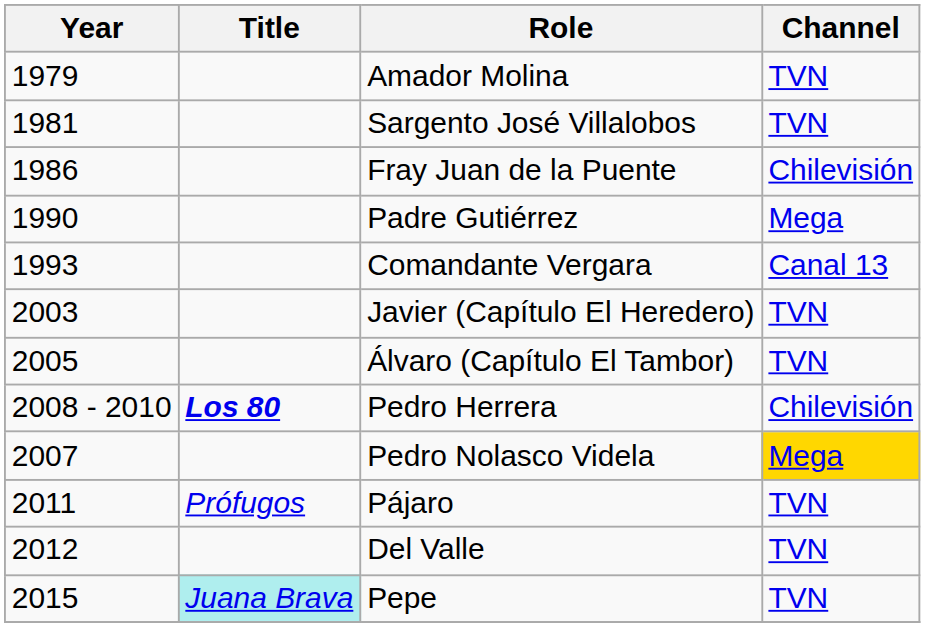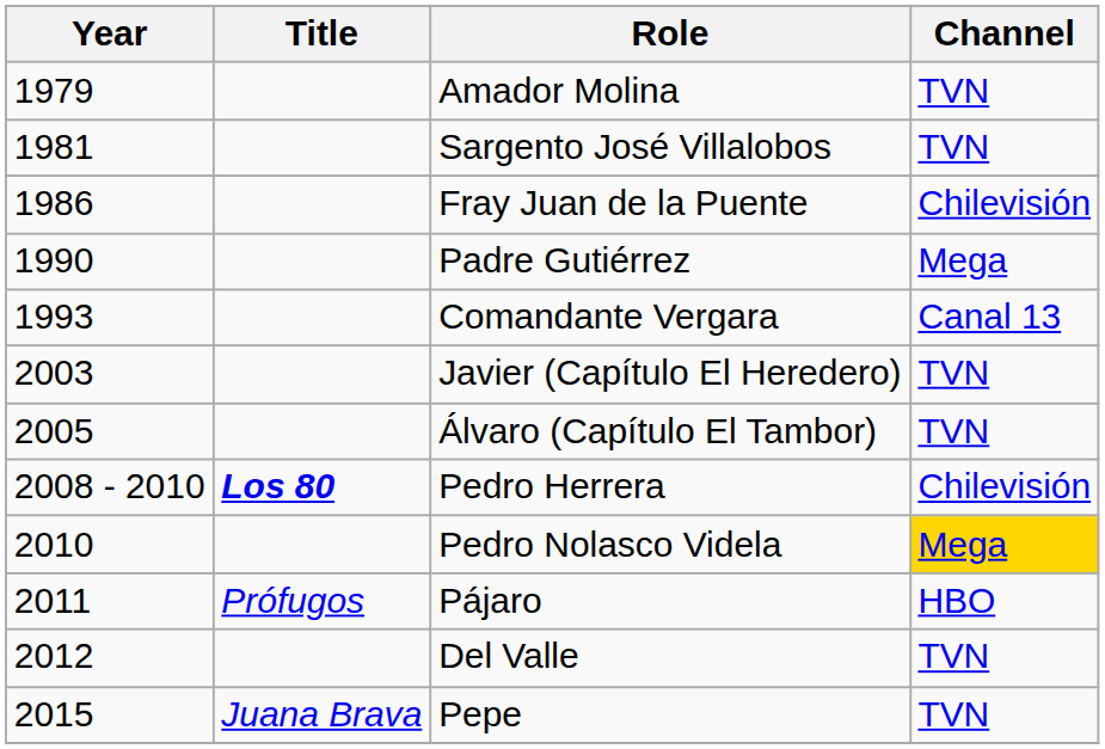Pedro Nolasco Videla | Year: 2007 -> 2010
Pájaro | Channel: TVN -> HBO
Pepe | Title: paleturquoise background -> no background
